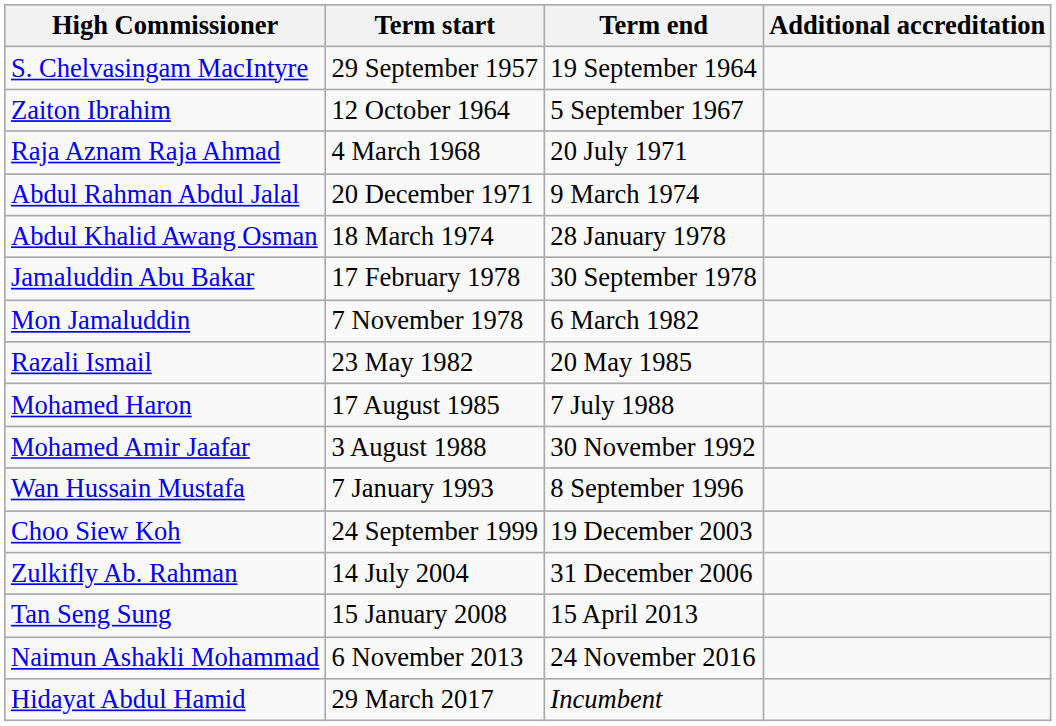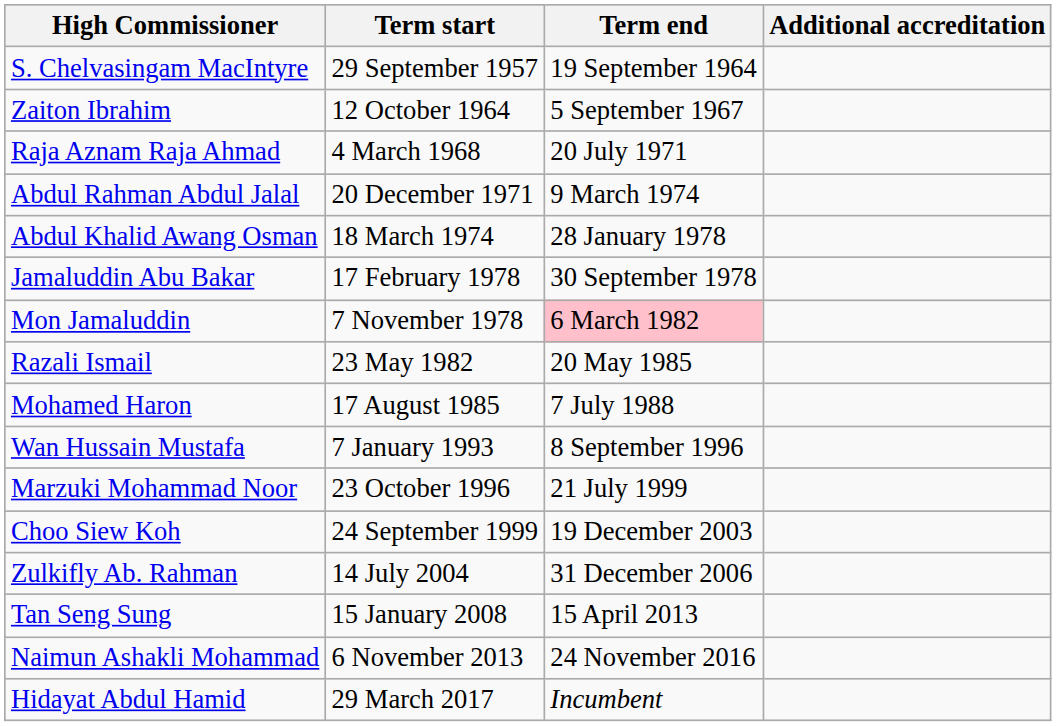Mon Jamaluddin | Term end: no background -> pink background
- row: Mohamed Amir Jaafar | 3 August 1988 | 30 November 1992
+ row: Marzuki Mohammad Noor | 23 October 1996 | 21 July 1999
